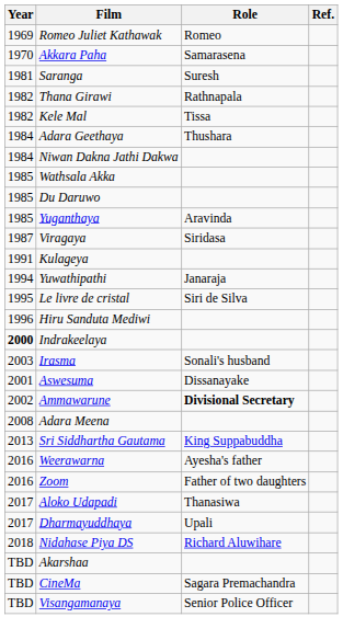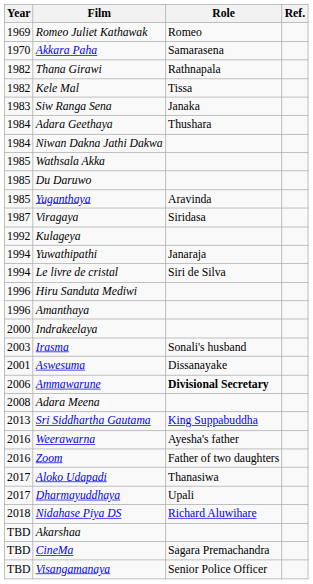- row: 1981 | Saranga | Suresh
+ row: 1983 | Siw Ranga Sena | Janaka
Kulageya | Year: 1991 -> 1992
Le livre de cristal | Year: 1995 -> 1994
+ row: 1996 | Amanthaya
Indrakeelaya | Year: bold -> normal
Ammawarune | Year: 2002 -> 2006
